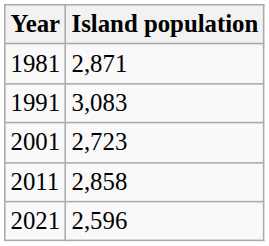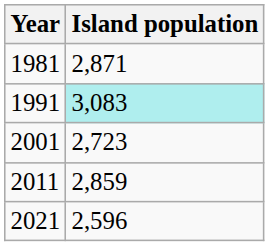1991 | Island population: no background -> paleturquoise background
2011 | Island population: 2,858 -> 2,859
